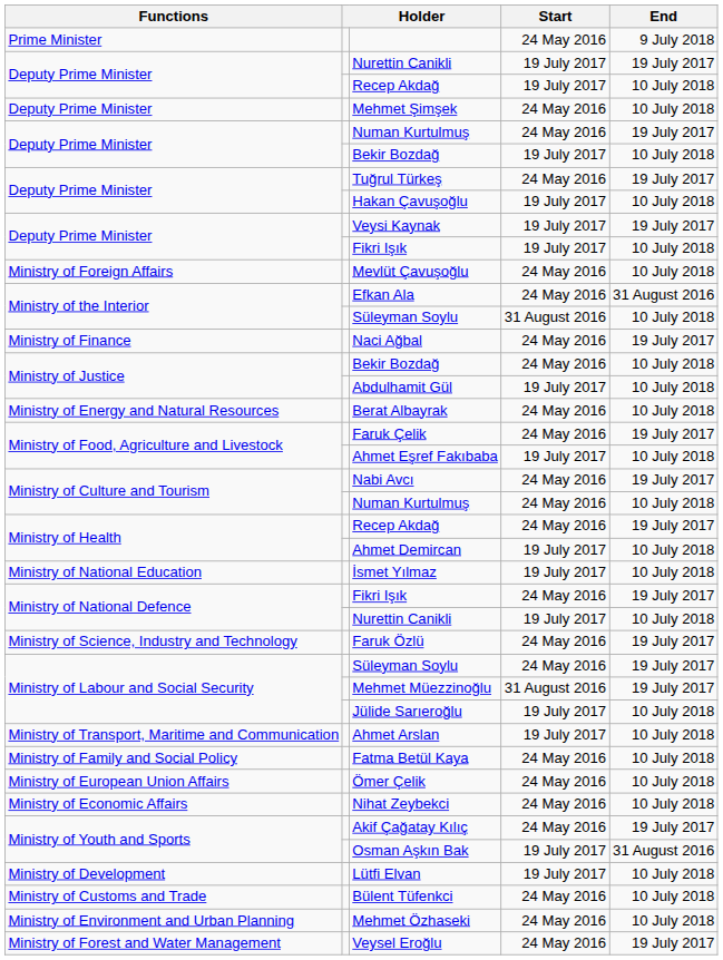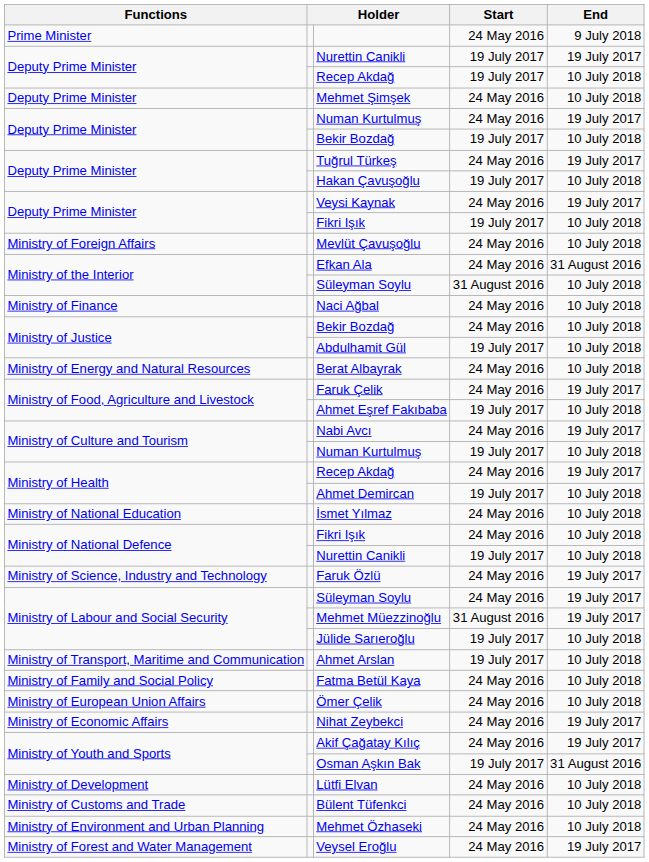Veysi Kaynak | Start: 19 July 2017 -> 24 May 2016
Naci Ağbal | End: 19 July 2017 -> 10 July 2018
Ministry of Culture and Tourism / Numan Kurtulmuş | Start: 24 May 2016 -> 19 July 2017
İsmet Yılmaz | Start: 19 July 2017 -> 24 May 2016
Ministry of National Defence / Fikri Işık | End: 19 July 2017 -> 10 July 2018
Nihat Zeybekci | End: 10 July 2018 -> 19 July 2017
Lütfi Elvan | Start: 19 July 2017 -> 24 May 2016
